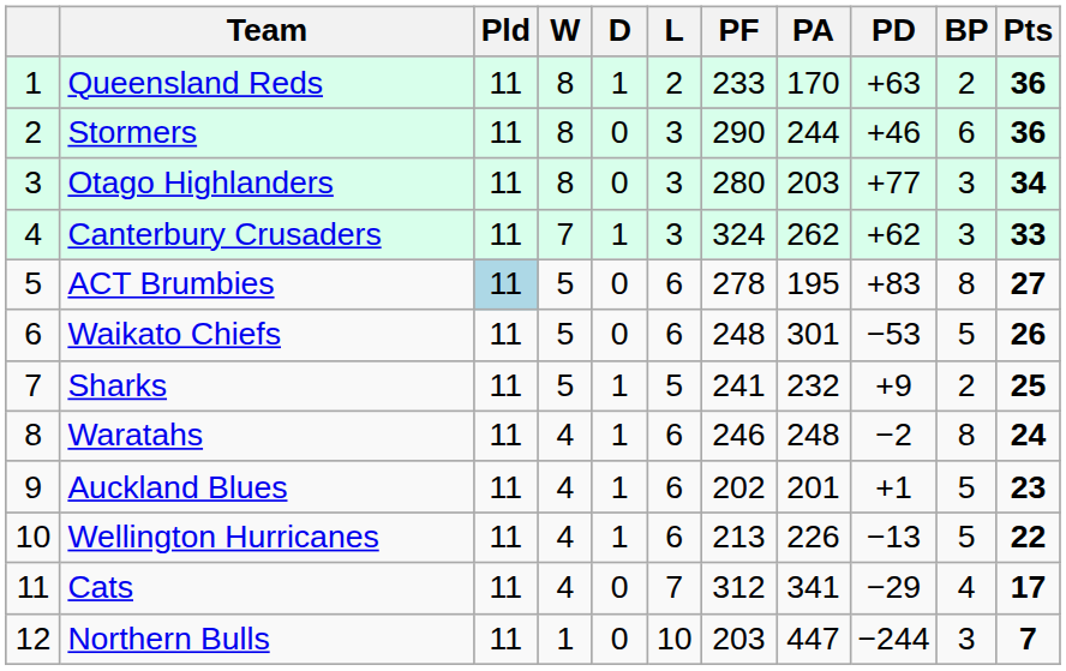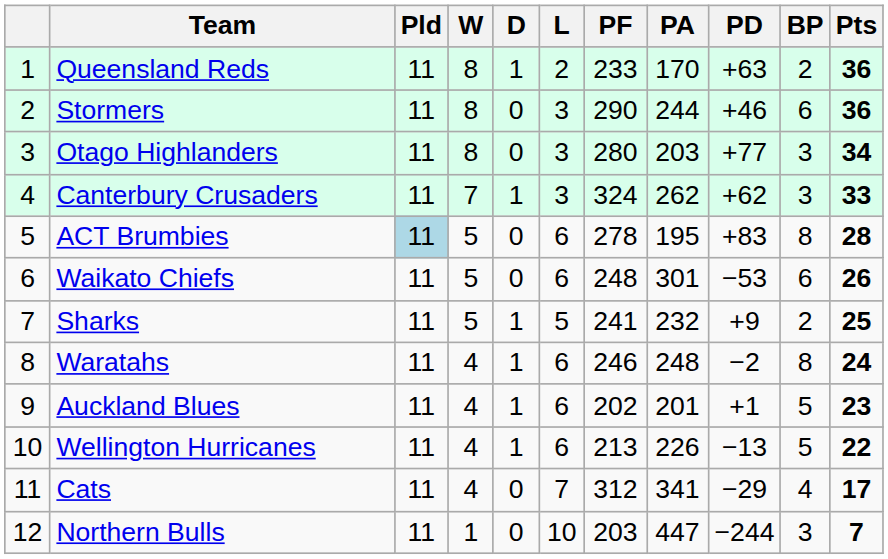ACT Brumbies | Pts: 27 -> 28
Waikato Chiefs | BP: 5 -> 6
